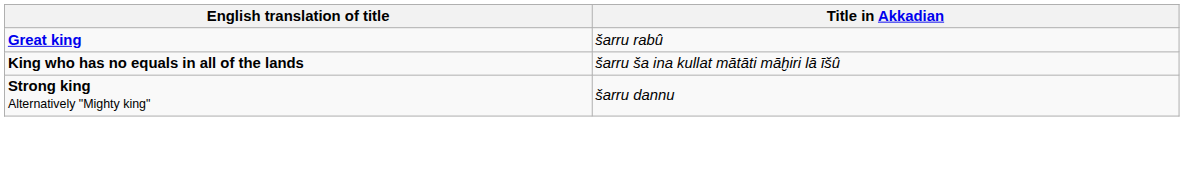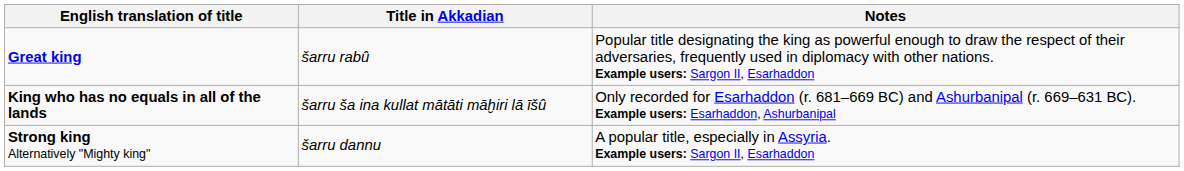+ column: Notes | Popular title designating the king as powerful enough to draw the respect of their adversaries, frequently used in diplomacy with other nations. Example users: Sargon II, Esarhaddon | Only recorded for Esarhaddon (r. 681–669 BC) and Ashurbanipal (r. 669–631 BC). Example users: Esarhaddon, Ashurbanipal | A popular title, especially in Assyria. Example users: Sargon II, Esarhaddon
